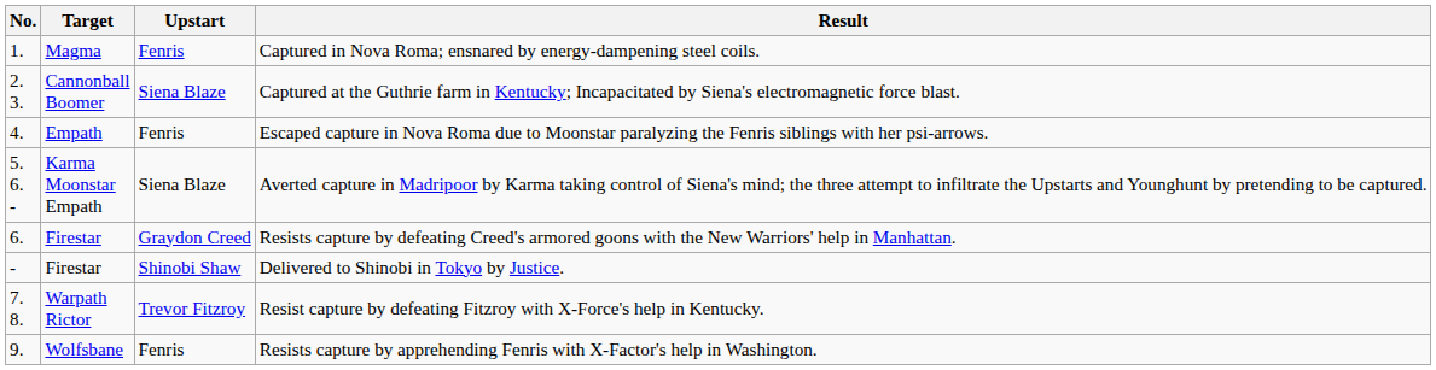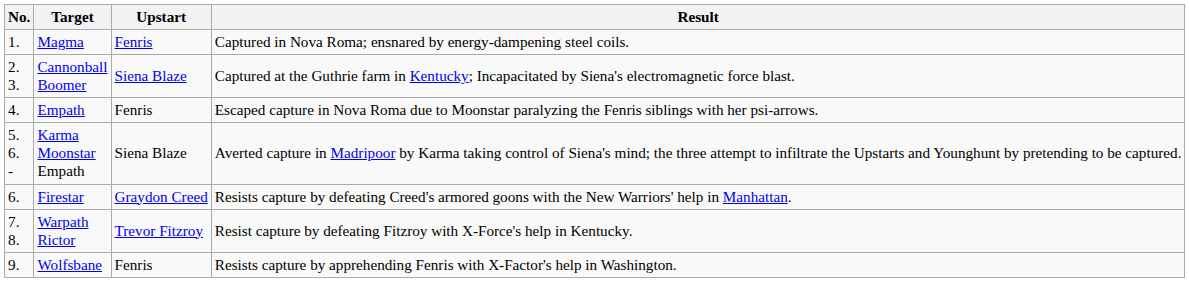- row: - | Firestar | Shinobi Shaw | Delivered to Shinobi in Tokyo by Justice.
